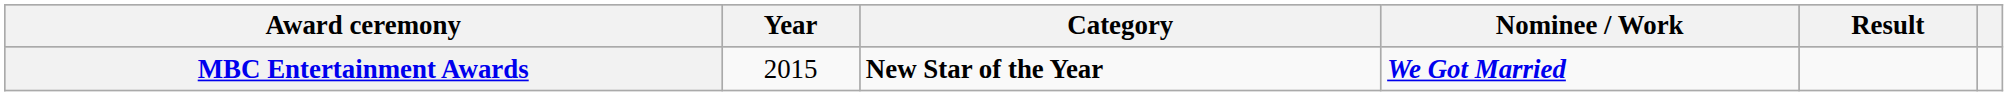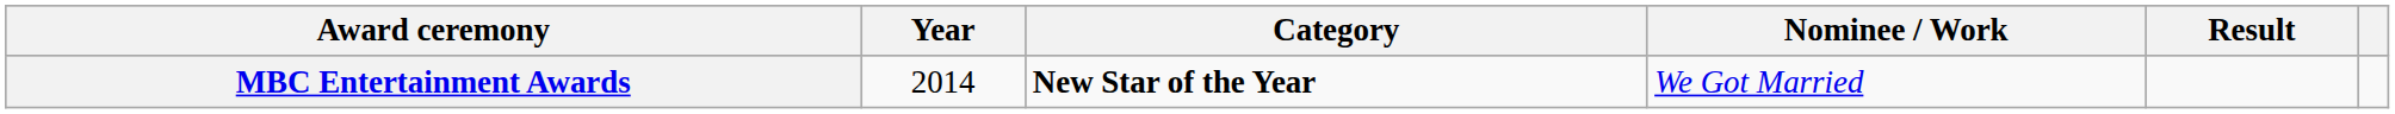MBC Entertainment Awards | Year: 2015 -> 2014
MBC Entertainment Awards | Nominee / Work: bold -> normal
